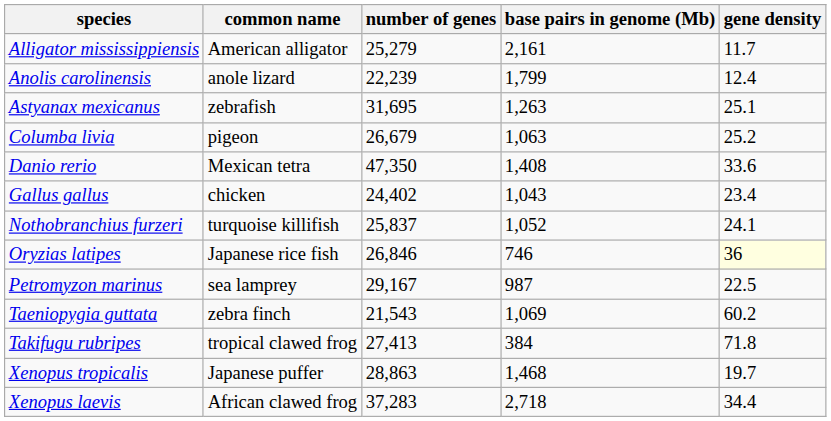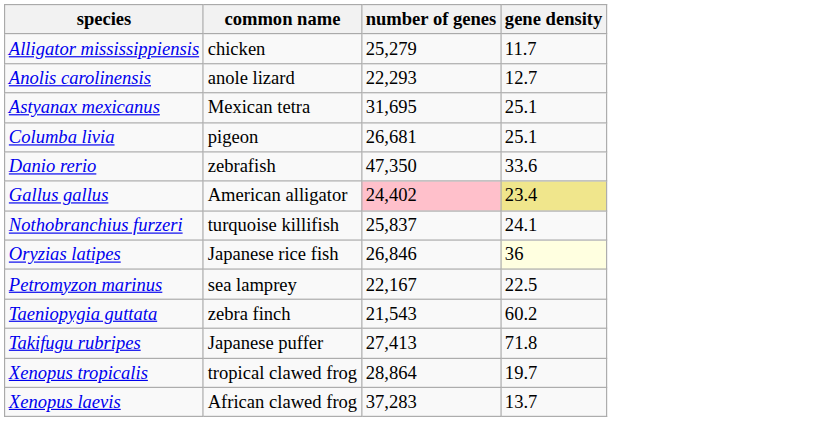- column: base pairs in genome (Mb) | 2,161 | 1,799 | 1,263 | 1,063 | 1,408 | 1,043 | 1,052 | 746 | 987 | 1,069 | 384 | 1,468 | 2,718
Alligator mississippiensis | common name: American alligator -> chicken
Anolis carolinensis | number of genes: 22,239 -> 22,293
Anolis carolinensis | gene density: 12.4 -> 12.7
Astyanax mexicanus | common name: zebrafish -> Mexican tetra
Columba livia | number of genes: 26,679 -> 26,681
Columba livia | gene density: 25.2 -> 25.1
Danio rerio | common name: Mexican tetra -> zebrafish
Gallus gallus | common name: chicken -> American alligator
Gallus gallus | number of genes: no background -> pink background
Gallus gallus | gene density: no background -> khaki background
Petromyzon marinus | number of genes: 29,167 -> 22,167
Takifugu rubripes | common name: tropical clawed frog -> Japanese puffer
Xenopus tropicalis | common name: Japanese puffer -> tropical clawed frog
Xenopus tropicalis | number of genes: 28,863 -> 28,864
Xenopus laevis | gene density: 34.4 -> 13.7
